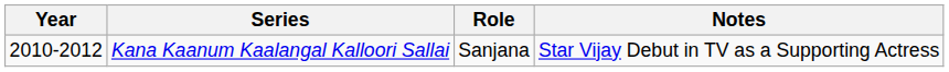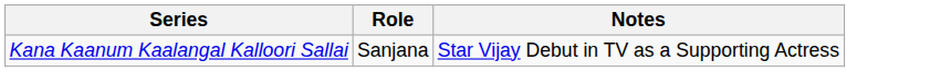- column: Year | 2010-2012
